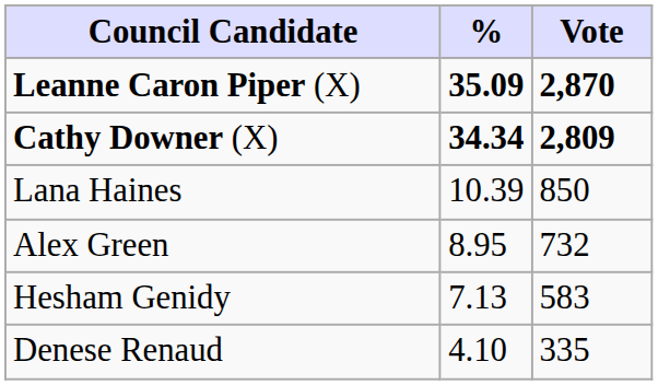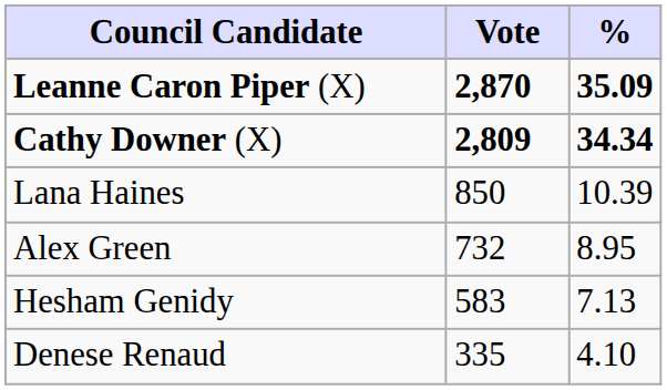columns swapped: Vote <-> %
